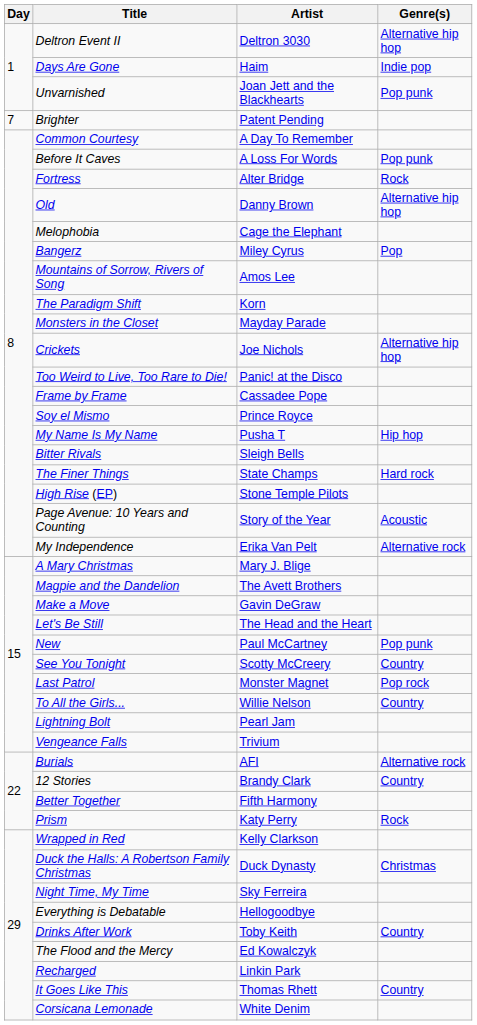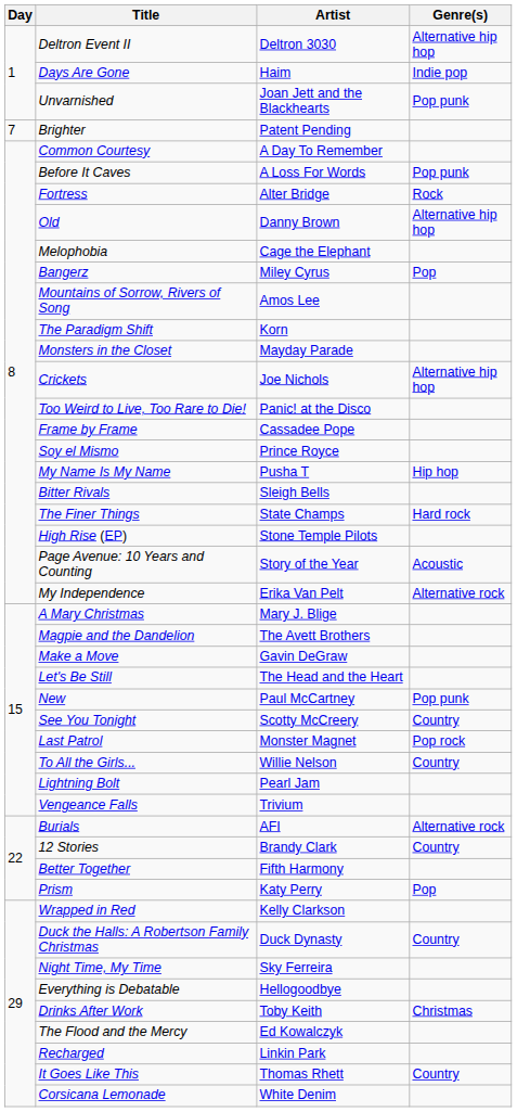Prism | Genre(s): Rock -> Pop
Duck the Halls: A Robertson Family Christmas | Genre(s): Christmas -> Country
Drinks After Work | Genre(s): Country -> Christmas
